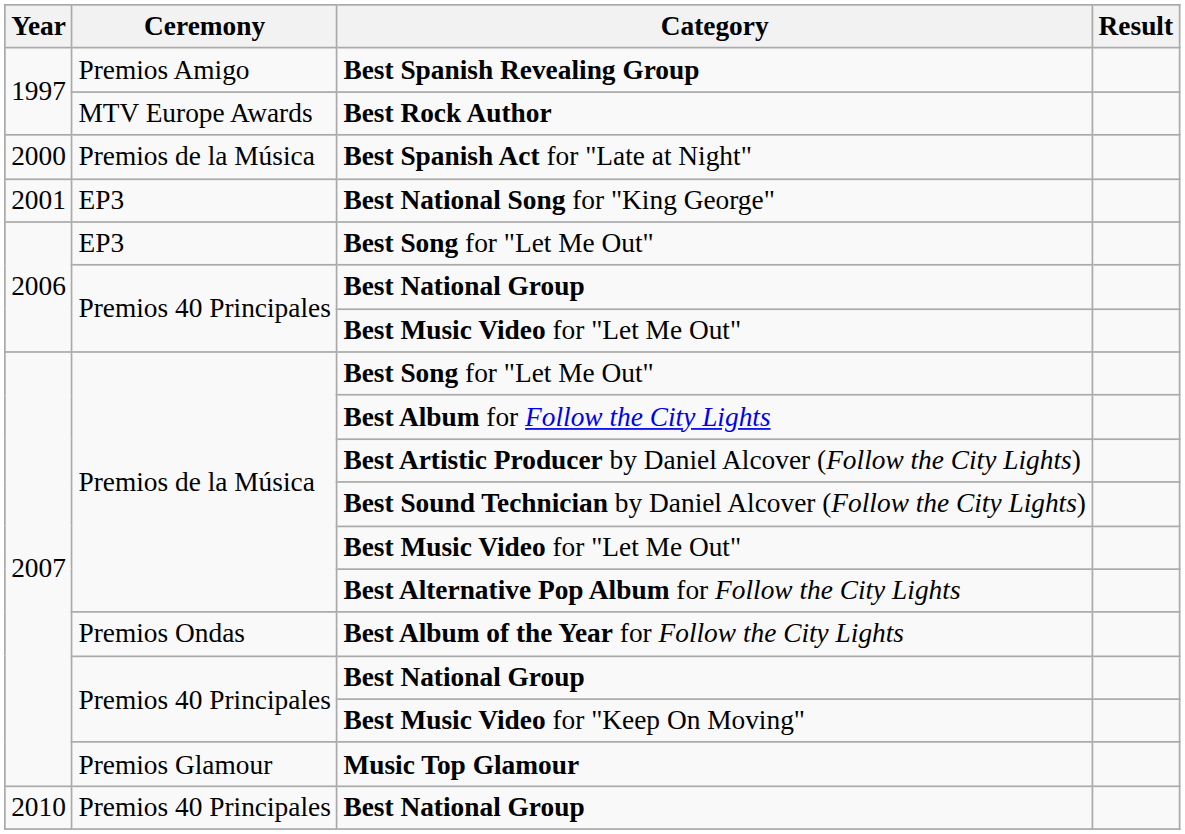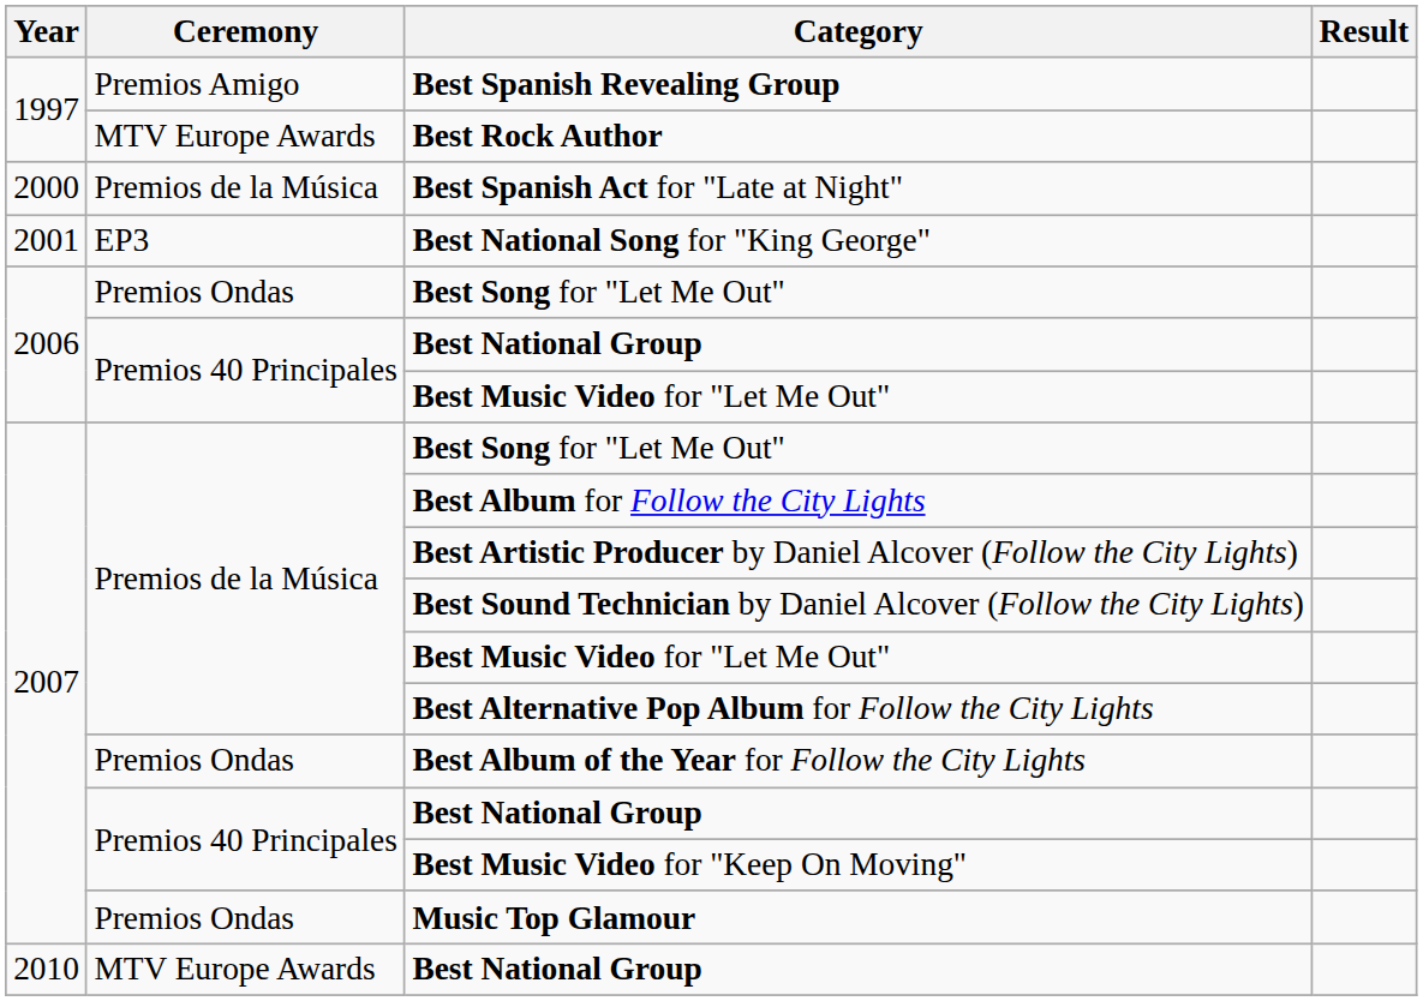2006 / Best Song for "Let Me Out" | Ceremony: EP3 -> Premios Ondas
Music Top Glamour | Ceremony: Premios Glamour -> Premios Ondas
2010 / Best National Group | Ceremony: Premios 40 Principales -> MTV Europe Awards
